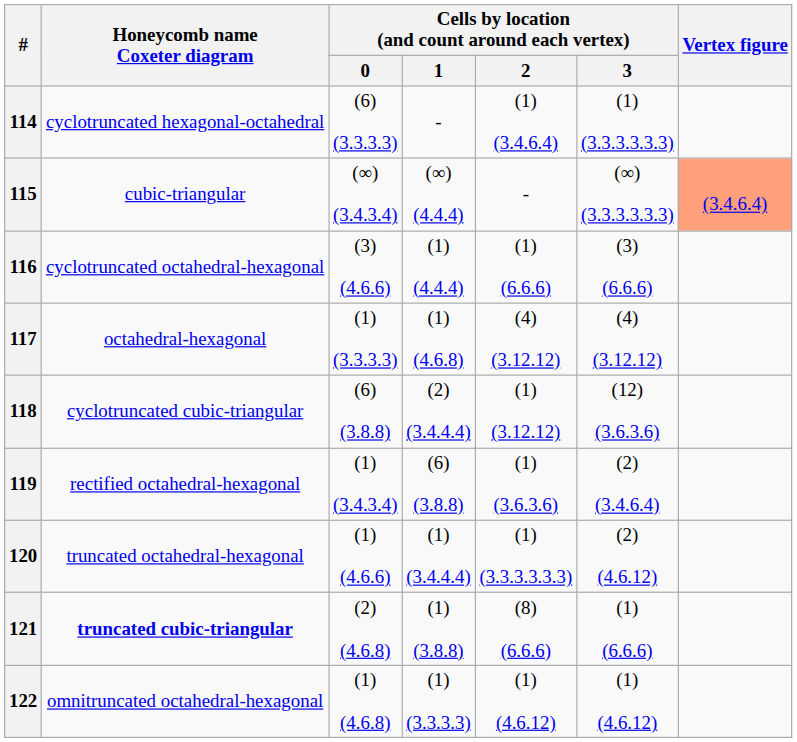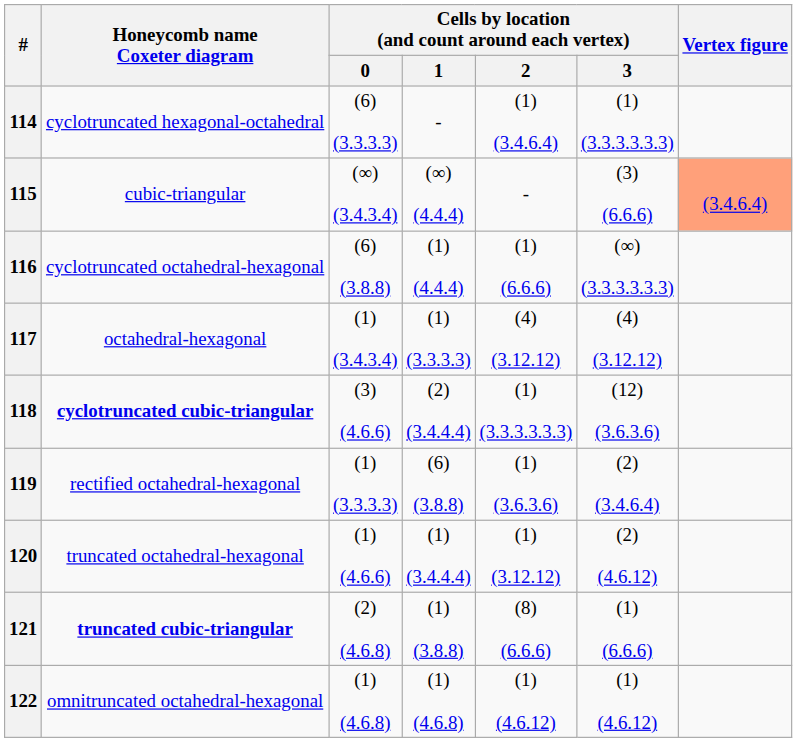115 | Cells by location (and count around each vertex) / 3: (∞) (3.3.3.3.3.3) -> (3) (6.6.6)
116 | Cells by location (and count around each vertex) / 0: (3) (4.6.6) -> (6) (3.8.8)
116 | Cells by location (and count around each vertex) / 3: (3) (6.6.6) -> (∞) (3.3.3.3.3.3)
117 | Cells by location (and count around each vertex) / 0: (1) (3.3.3.3) -> (1) (3.4.3.4)
117 | Cells by location (and count around each vertex) / 1: (1) (4.6.8) -> (1) (3.3.3.3)
118 | Honeycomb name Coxeter diagram: normal -> bold
118 | Cells by location (and count around each vertex) / 0: (6) (3.8.8) -> (3) (4.6.6)
118 | Cells by location (and count around each vertex) / 2: (1) (3.12.12) -> (1) (3.3.3.3.3.3)
119 | Cells by location (and count around each vertex) / 0: (1) (3.4.3.4) -> (1) (3.3.3.3)
120 | Cells by location (and count around each vertex) / 2: (1) (3.3.3.3.3.3) -> (1) (3.12.12)
122 | Cells by location (and count around each vertex) / 1: (1) (3.3.3.3) -> (1) (4.6.8)
